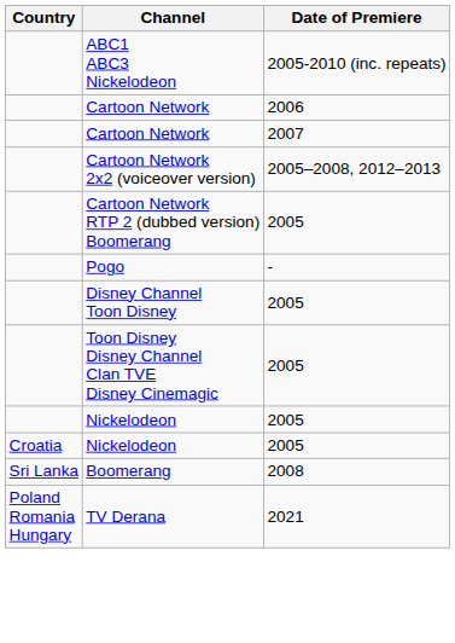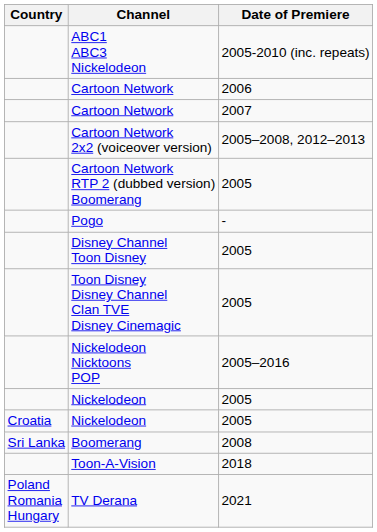+ row: Nickelodeon Nicktoons POP | 2005–2016
+ row: Toon-A-Vision | 2018
